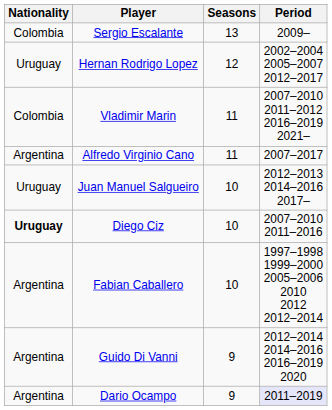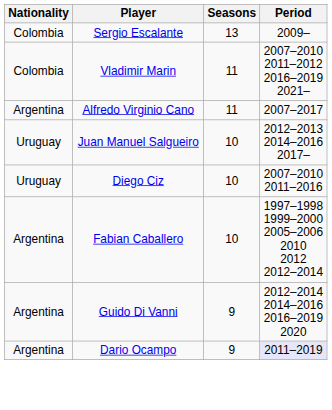- row: Uruguay | Hernan Rodrigo Lopez | 12 | 2002–2004 2005–2007 2012–2017
Diego Ciz | Nationality: bold -> normal
